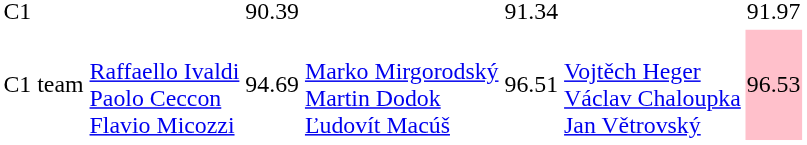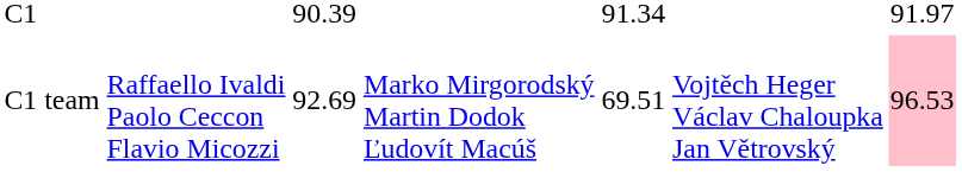C1 team | column 3: 94.69 -> 92.69
C1 team | column 5: 96.51 -> 69.51
